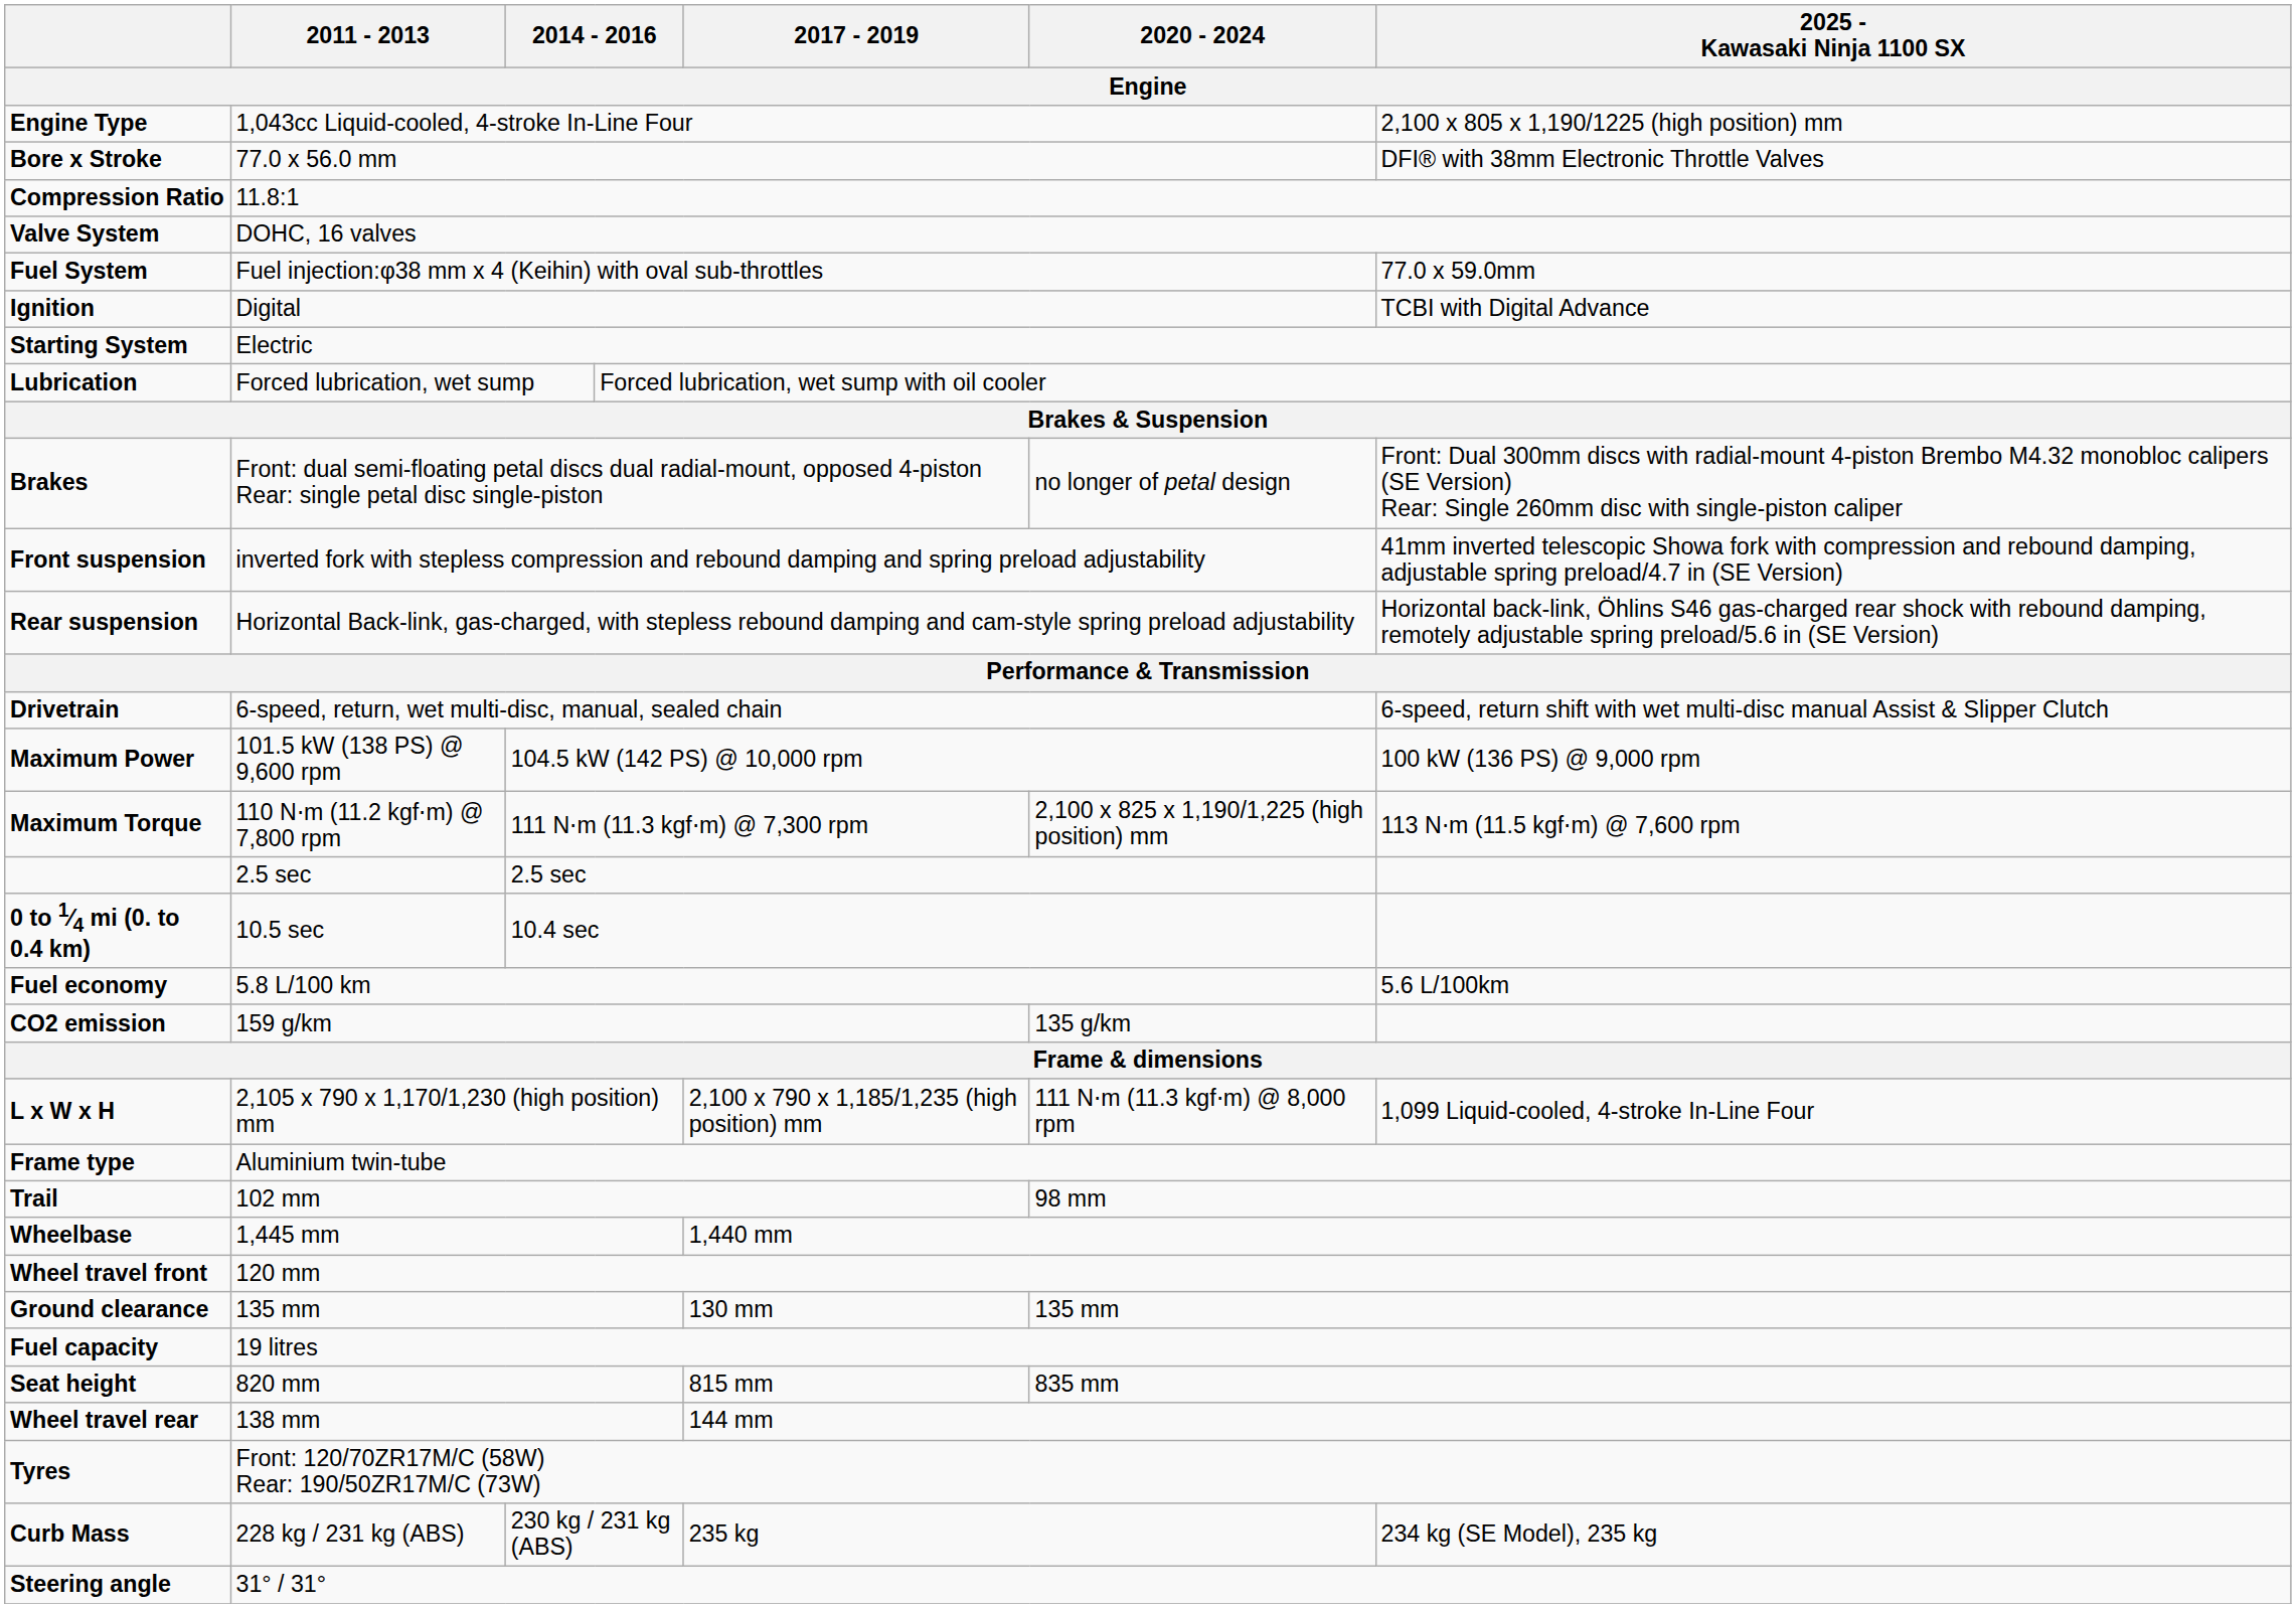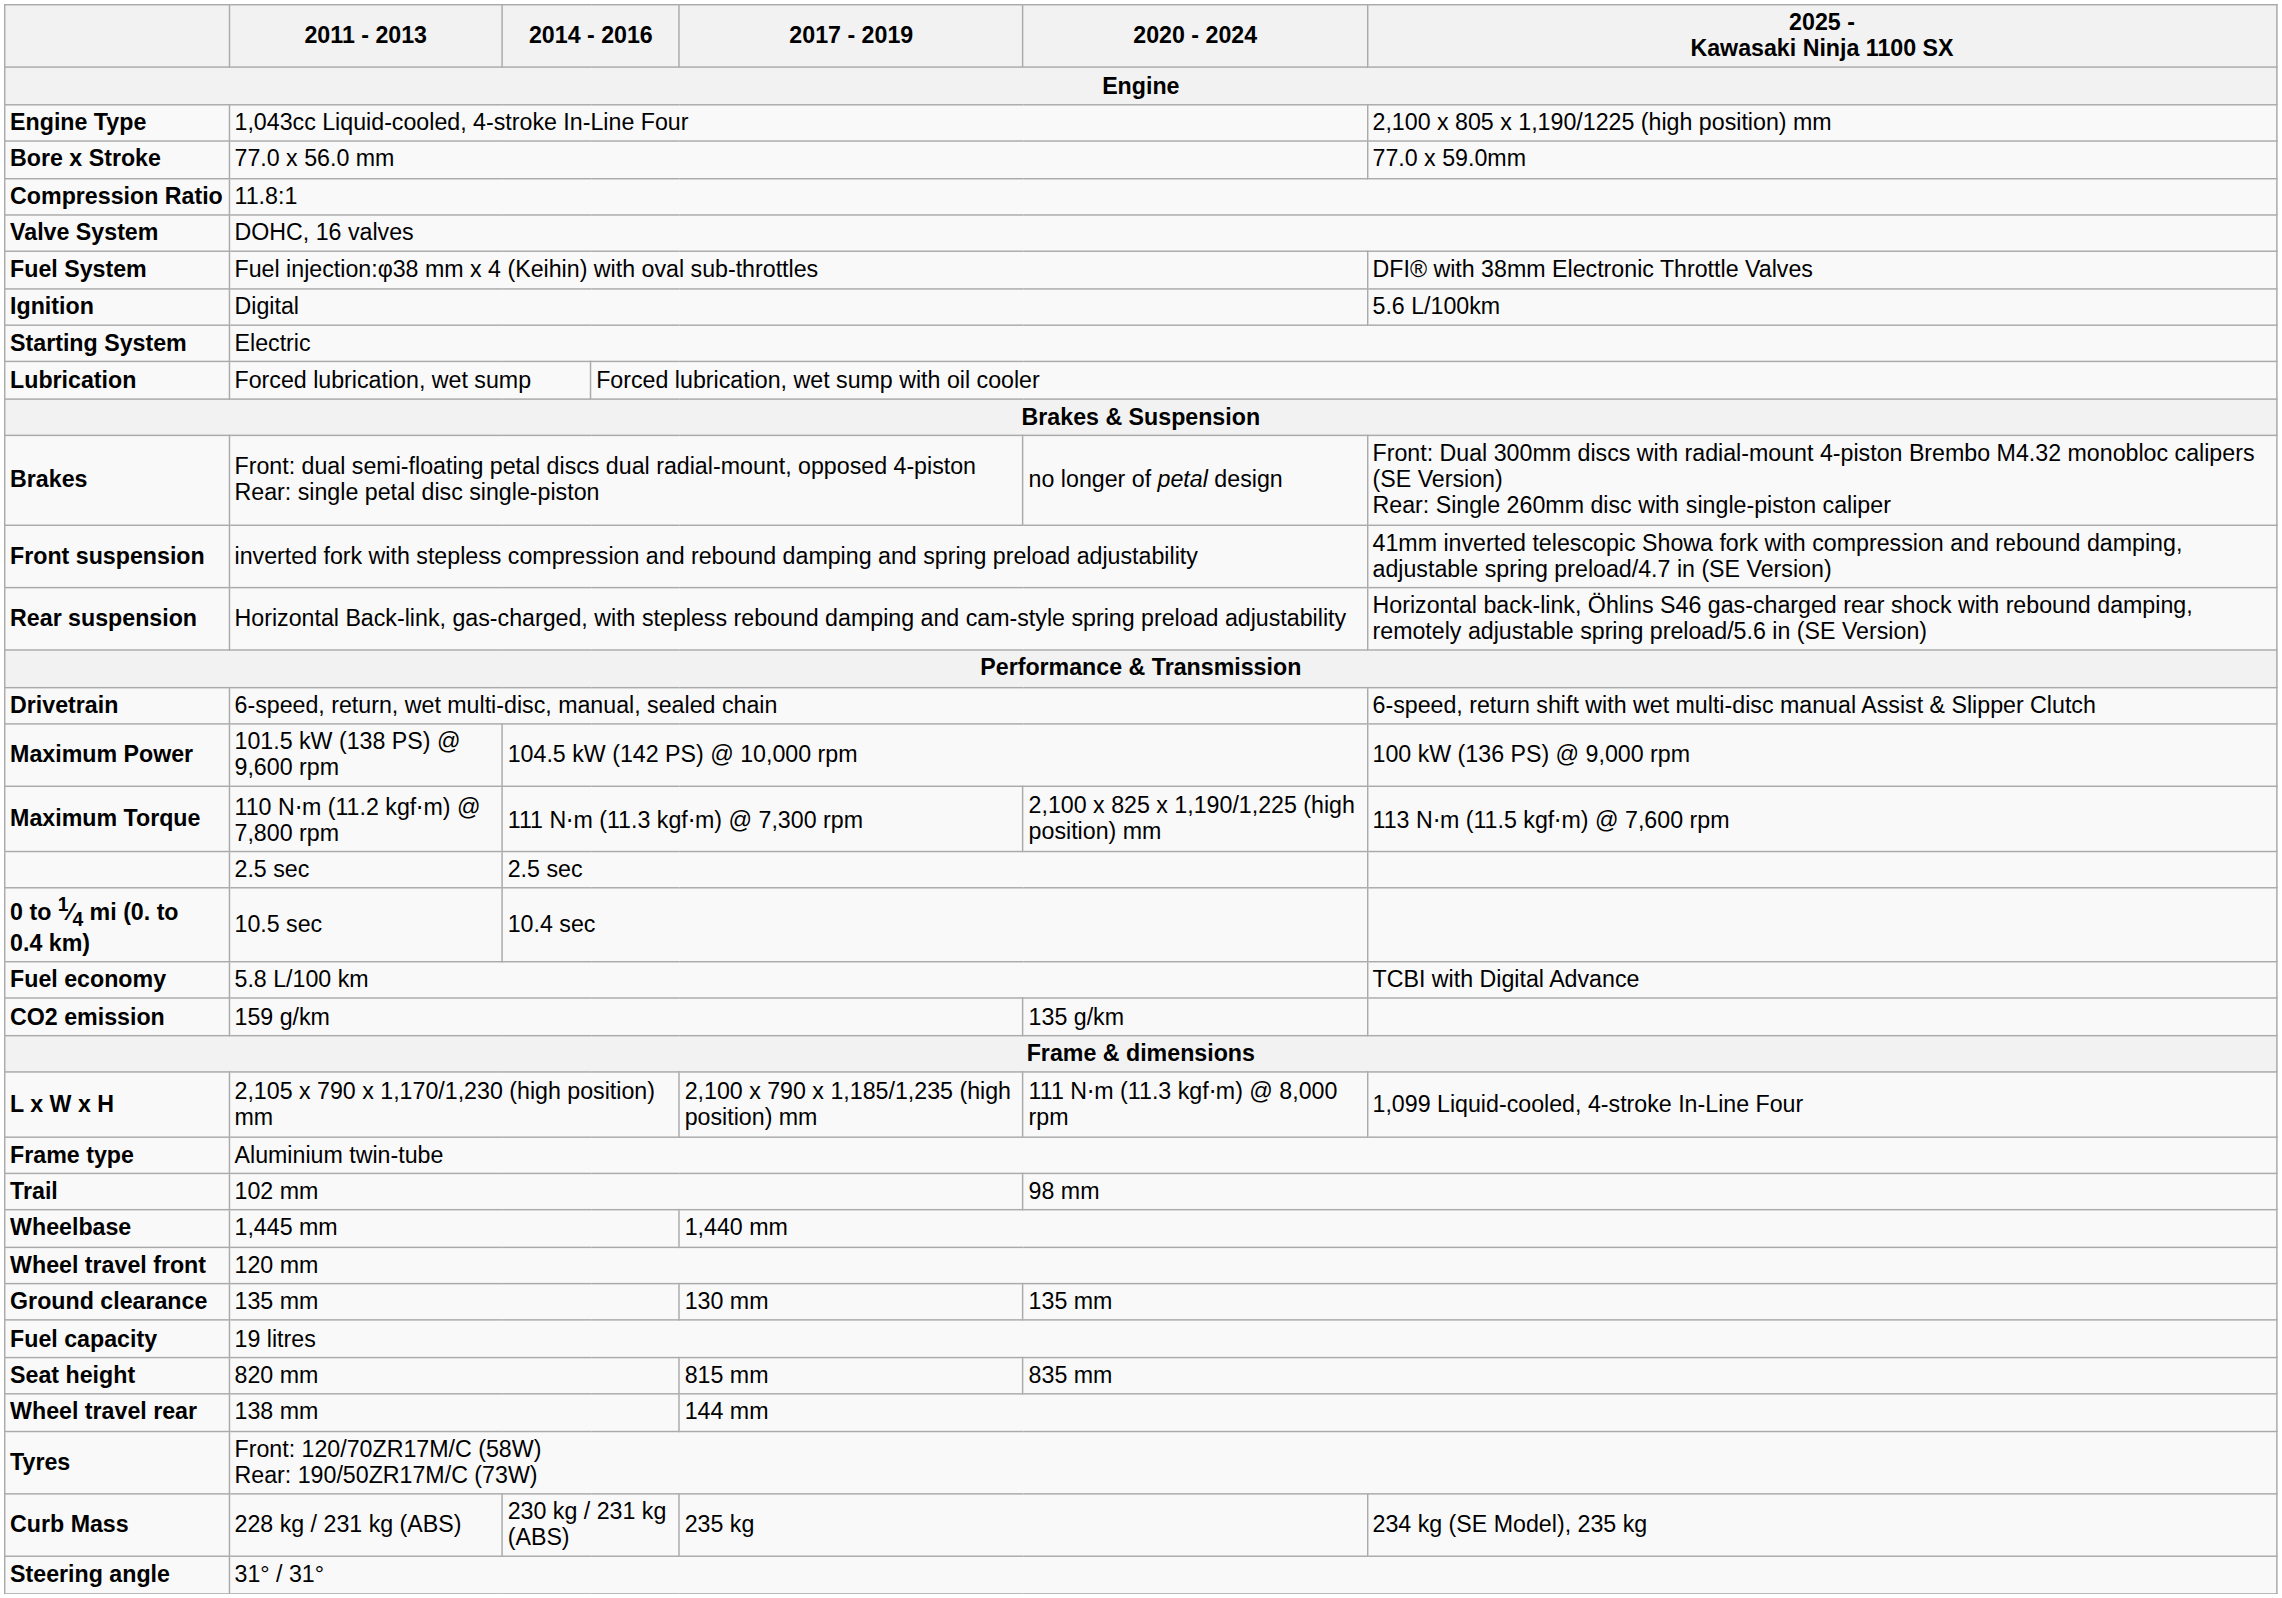Bore x Stroke | 2025 - Kawasaki Ninja 1100 SX: DFI® with 38mm Electronic Throttle Valves -> 77.0 x 59.0mm
Fuel System | 2025 - Kawasaki Ninja 1100 SX: 77.0 x 59.0mm -> DFI® with 38mm Electronic Throttle Valves
Ignition | 2025 - Kawasaki Ninja 1100 SX: TCBI with Digital Advance -> 5.6 L/100km
Fuel economy | 2025 - Kawasaki Ninja 1100 SX: 5.6 L/100km -> TCBI with Digital Advance
